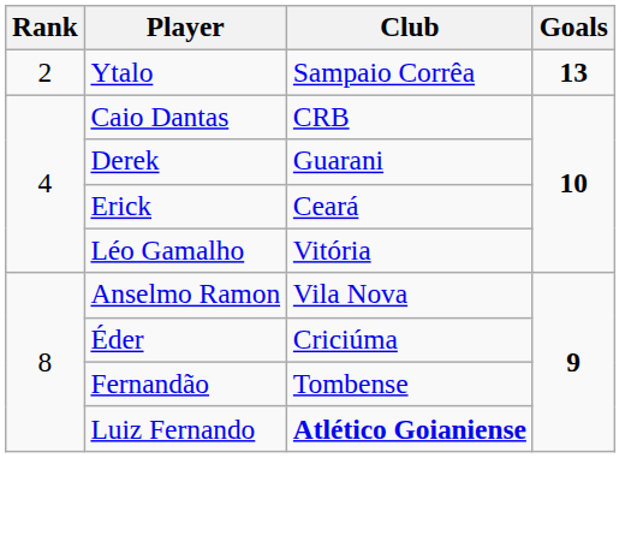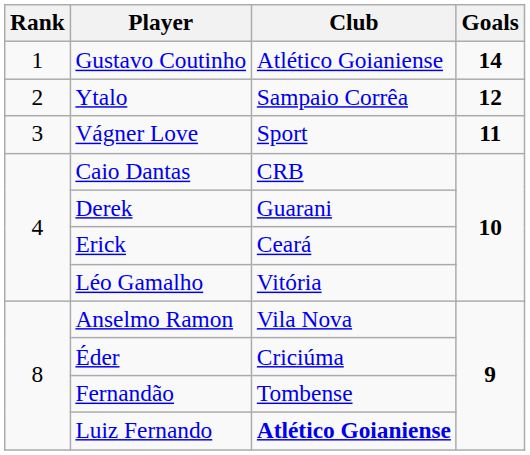+ row: 1 | Gustavo Coutinho | Atlético Goianiense | 14
Ytalo | Goals: 13 -> 12
+ row: 3 | Vágner Love | Sport | 11
